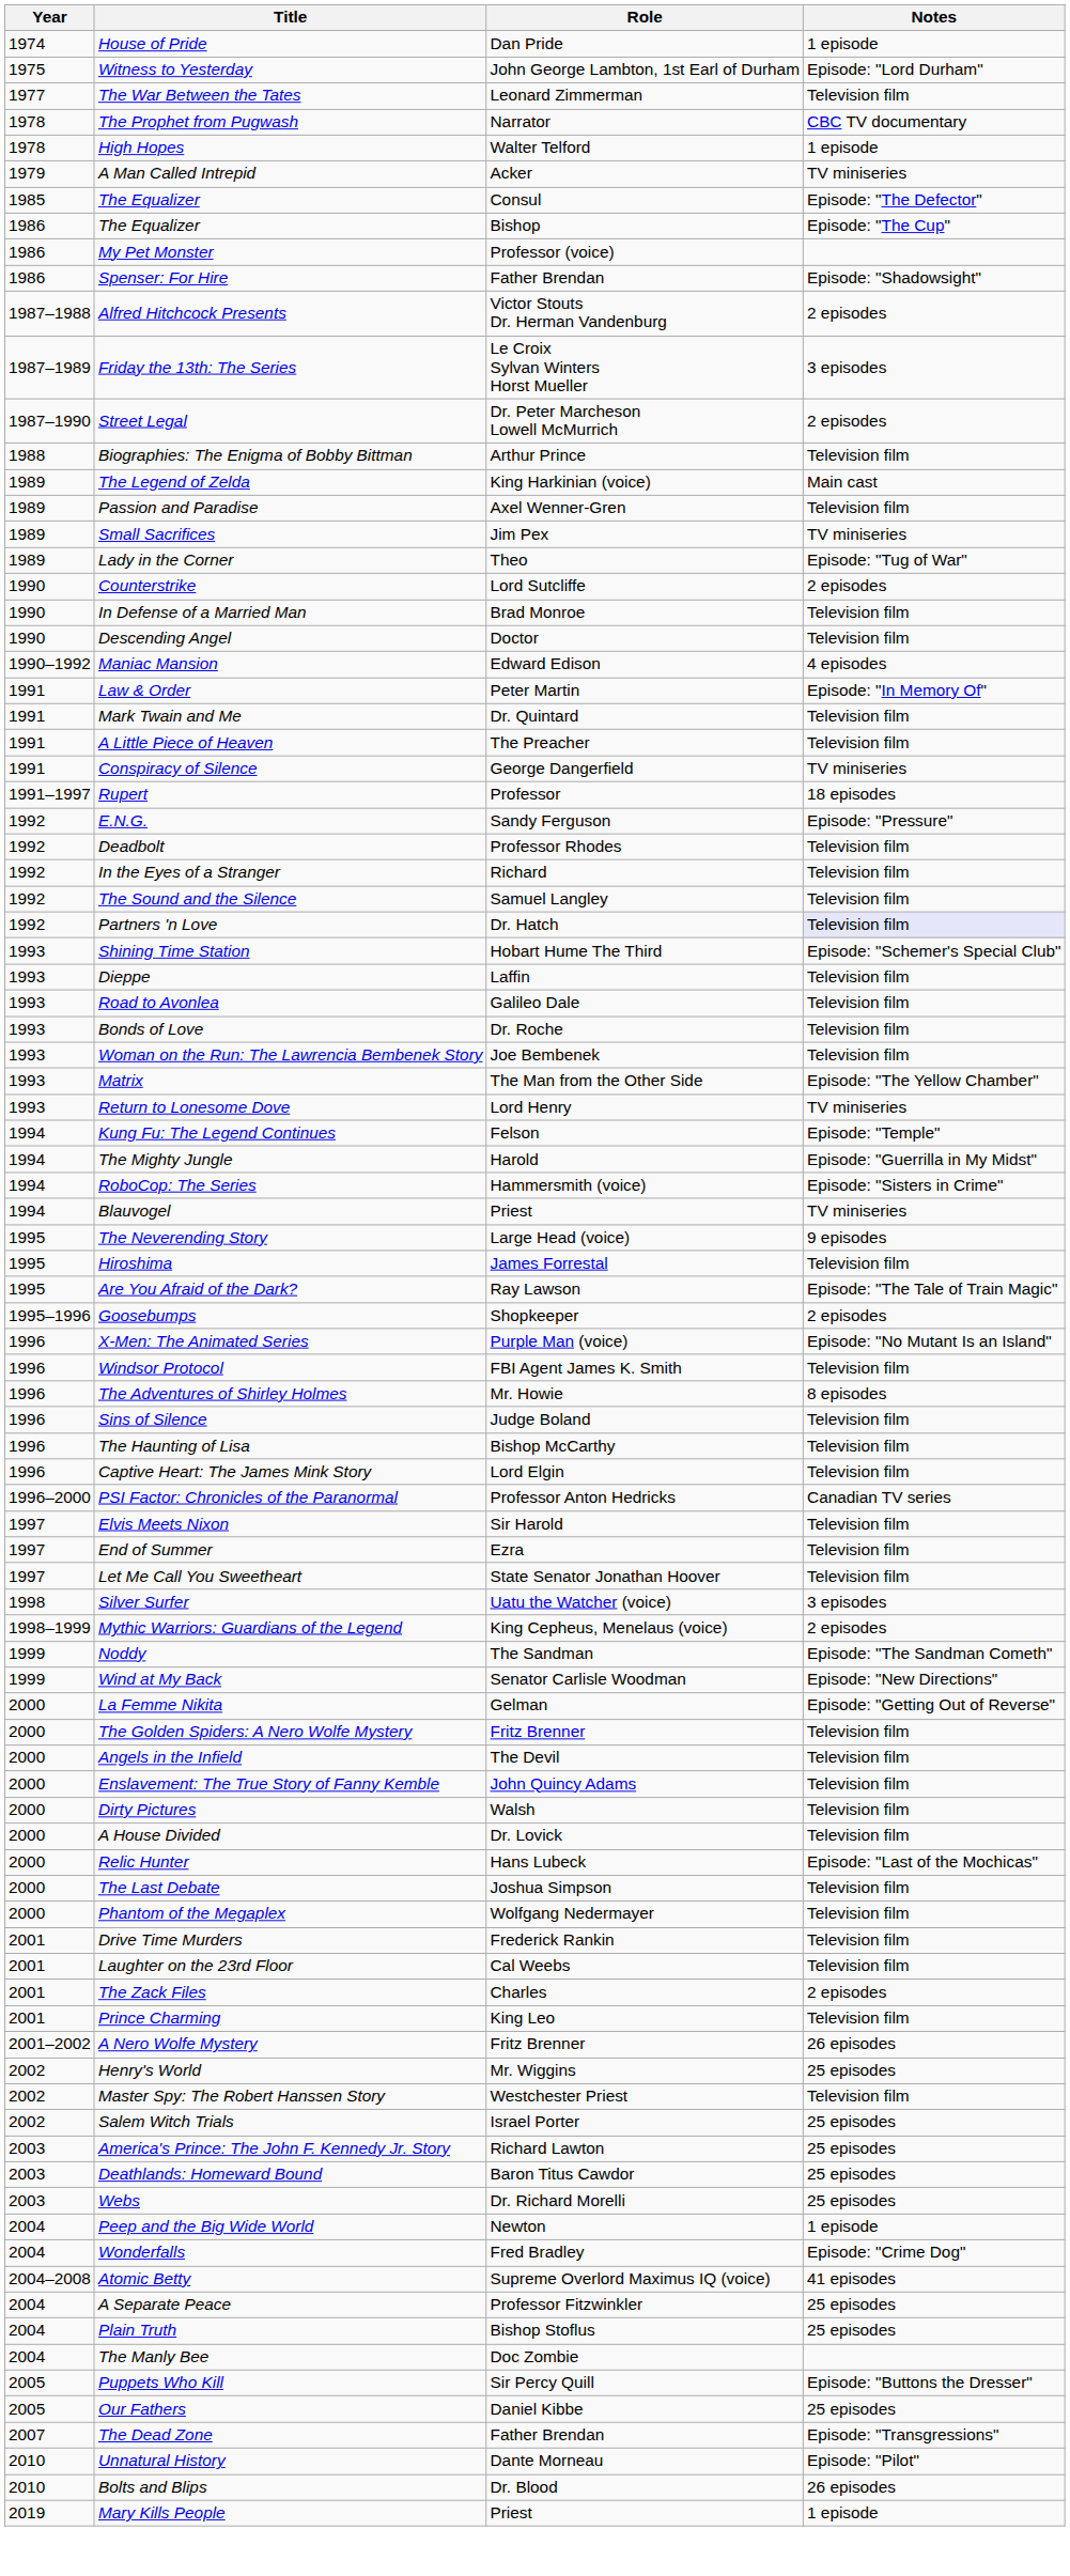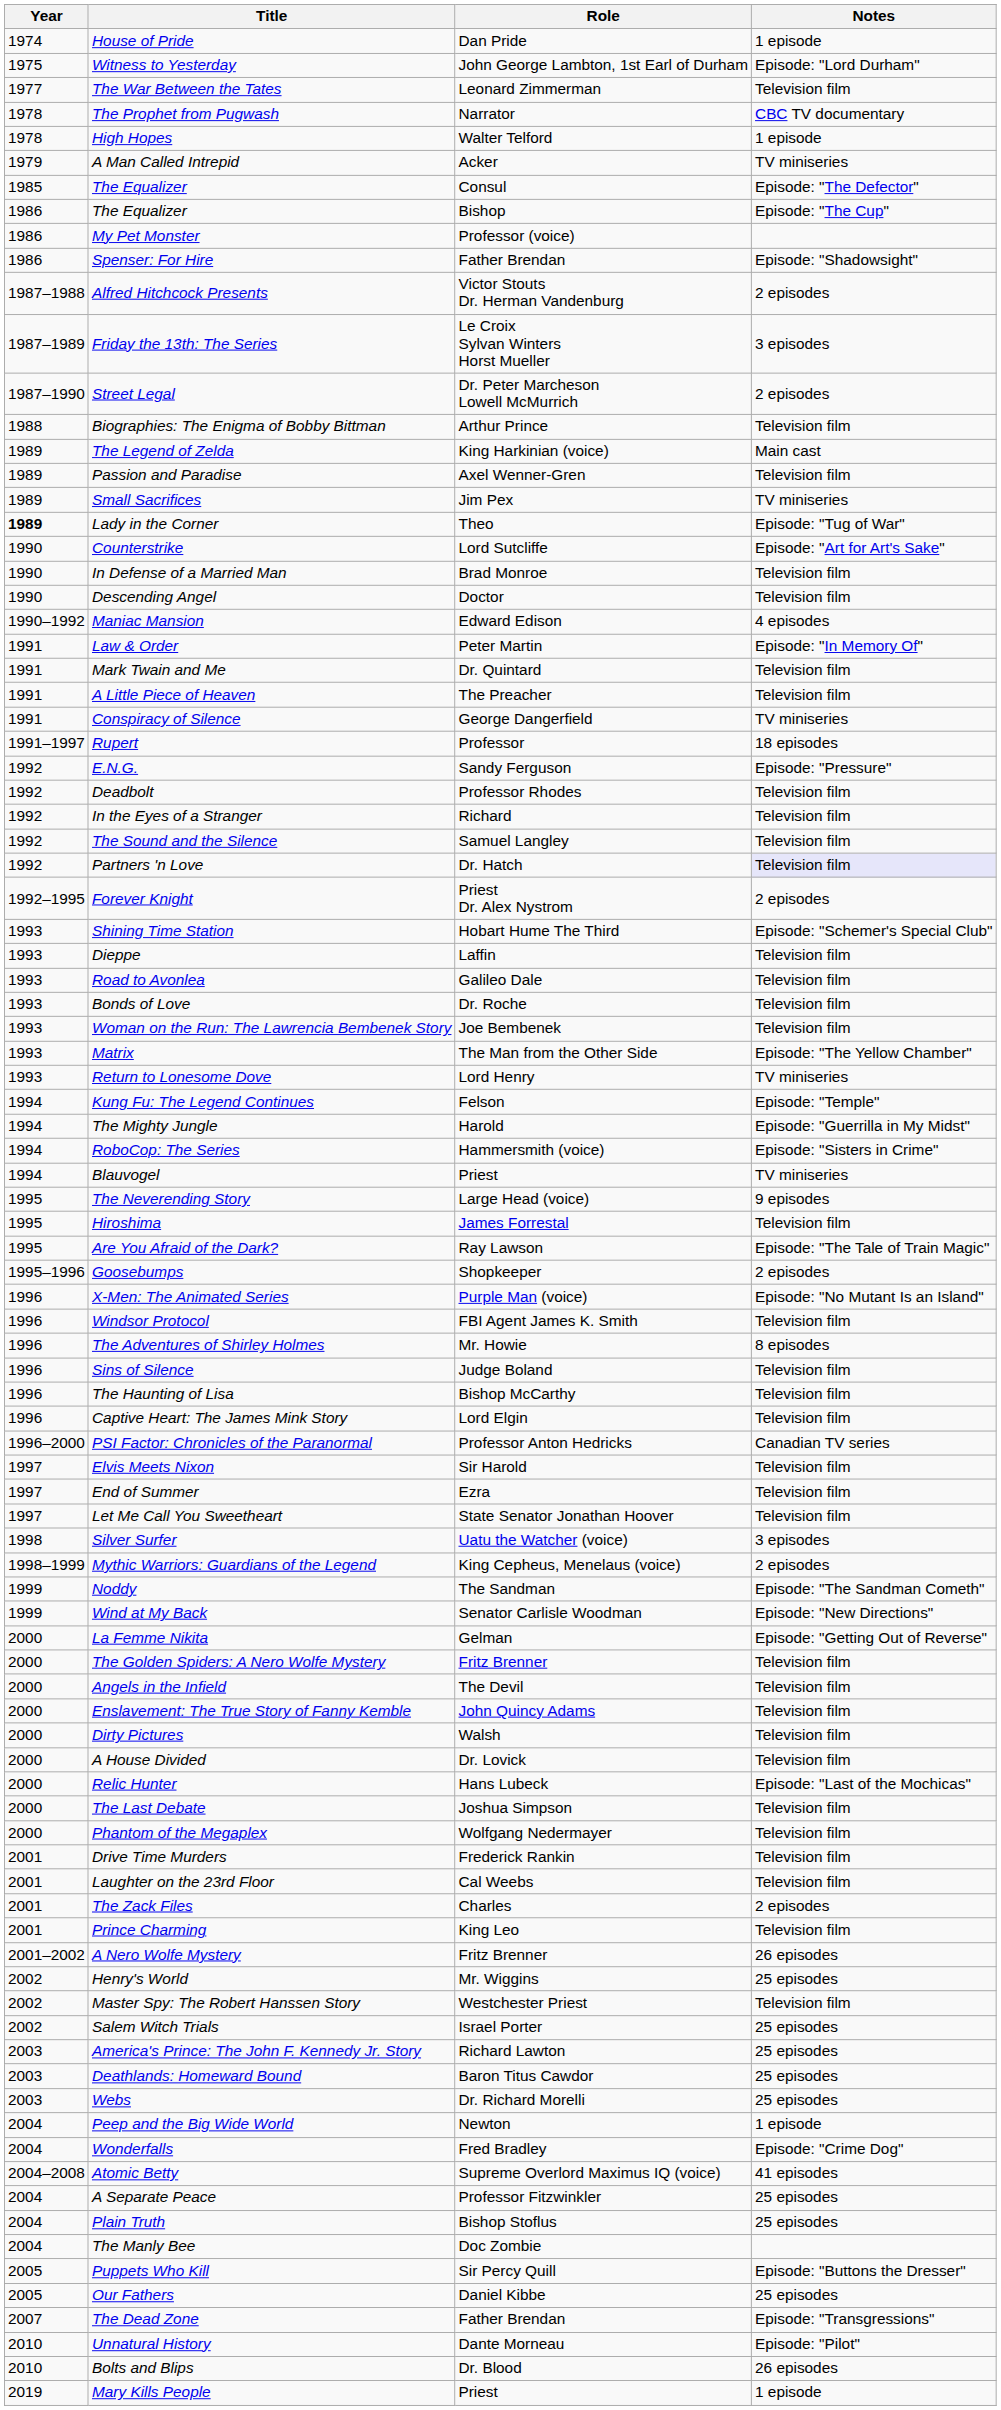Lady in the Corner | Year: normal -> bold
Counterstrike | Notes: 2 episodes -> Episode: "Art for Art's Sake"
+ row: 1992–1995 | Forever Knight | Priest Dr. Alex Nystrom | 2 episodes
